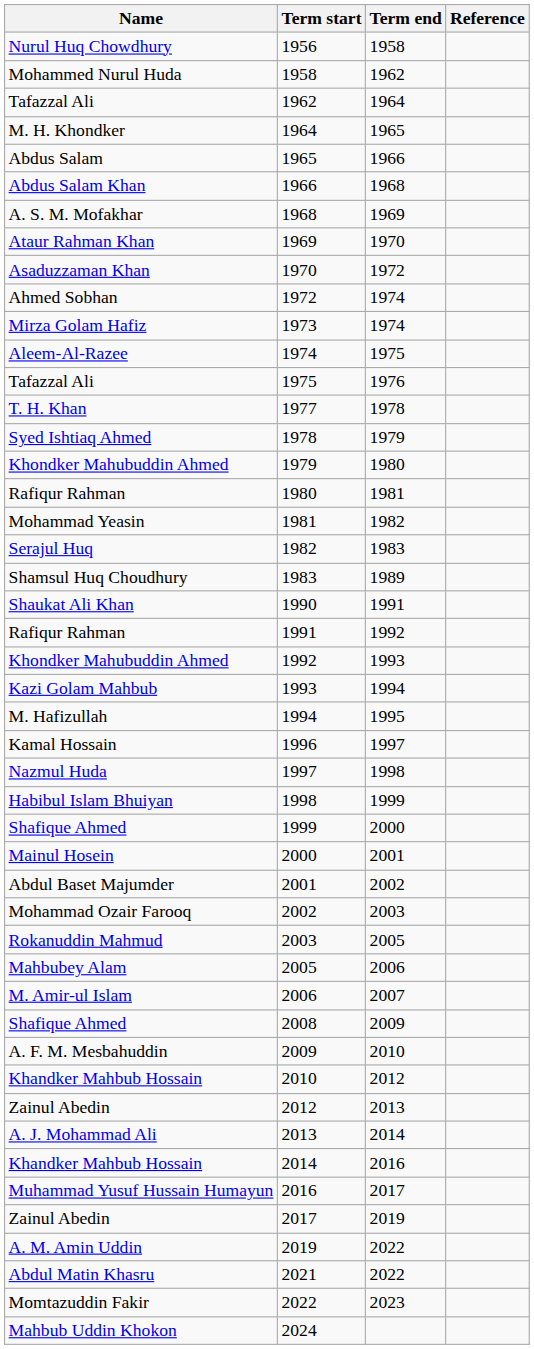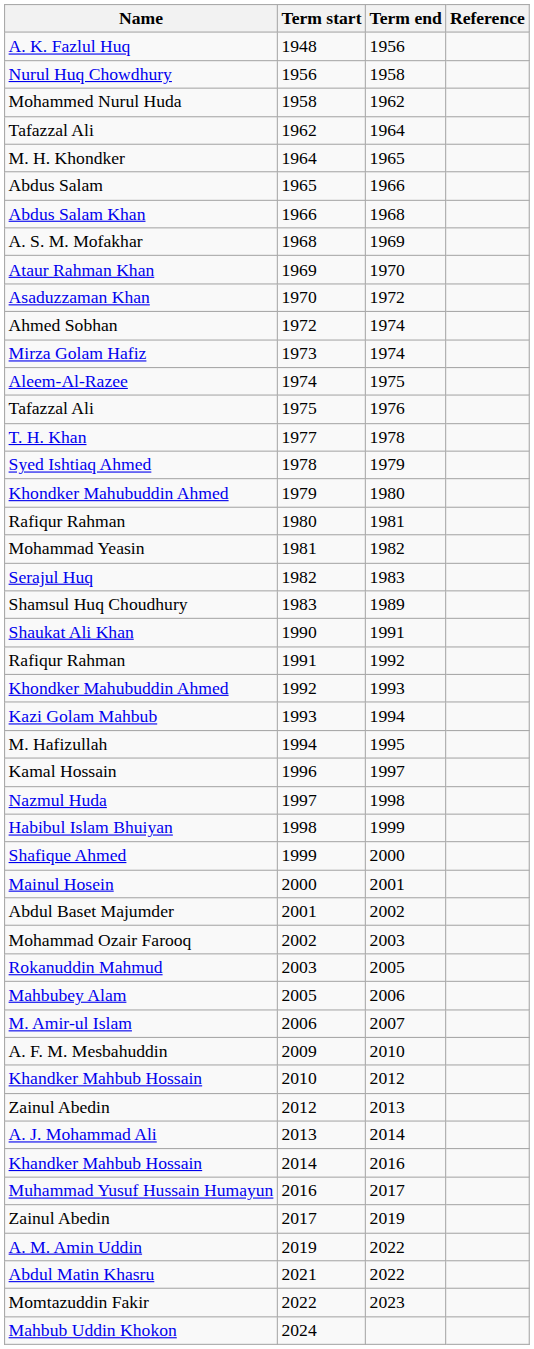+ row: A. K. Fazlul Huq | 1948 | 1956
- row: Shafique Ahmed | 2008 | 2009
